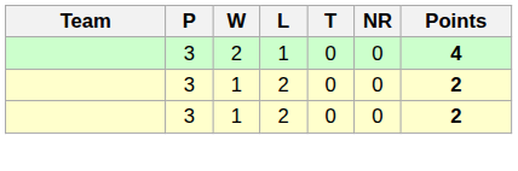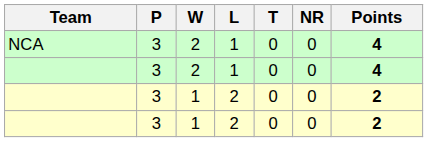+ row: NCA | 3 | 2 | 1 | 0 | 0 | 4
